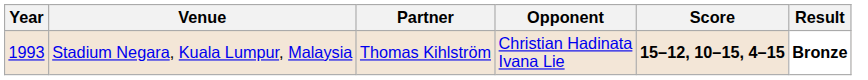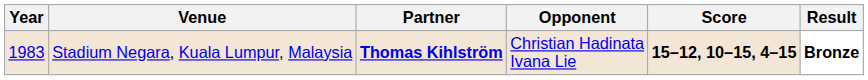Stadium Negara, Kuala Lumpur, Malaysia | Year: 1993 -> 1983
Stadium Negara, Kuala Lumpur, Malaysia | Partner: normal -> bold
